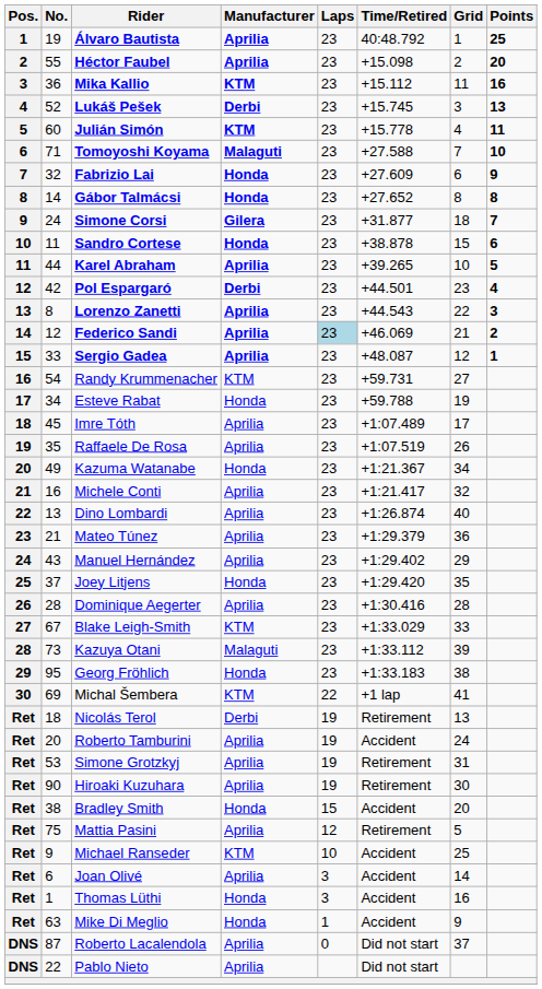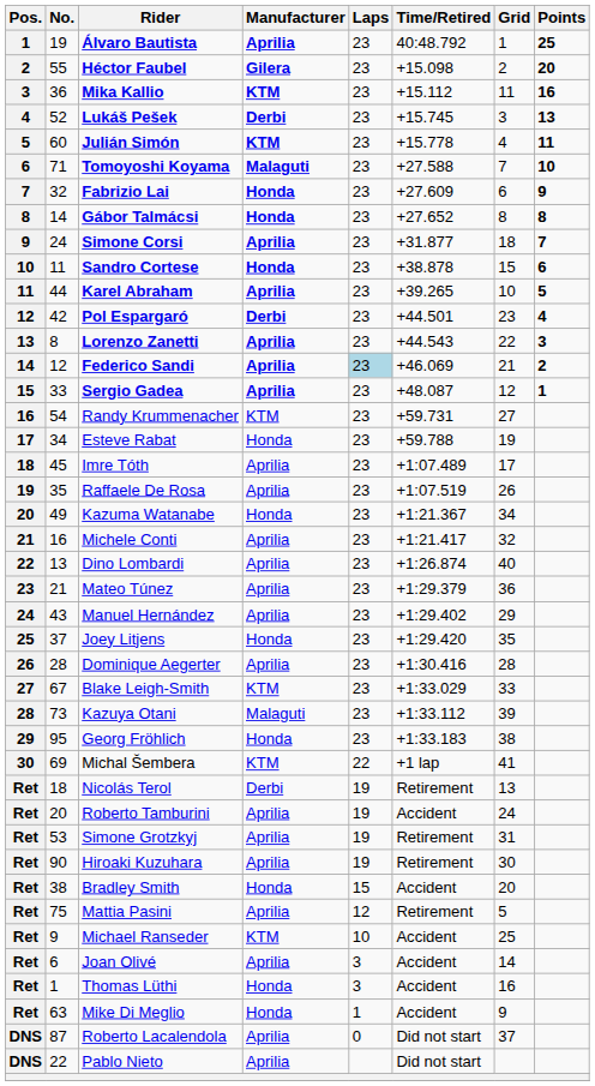Héctor Faubel | Manufacturer: Aprilia -> Gilera
Simone Corsi | Manufacturer: Gilera -> Aprilia
